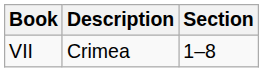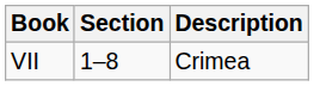columns swapped: Section <-> Description
